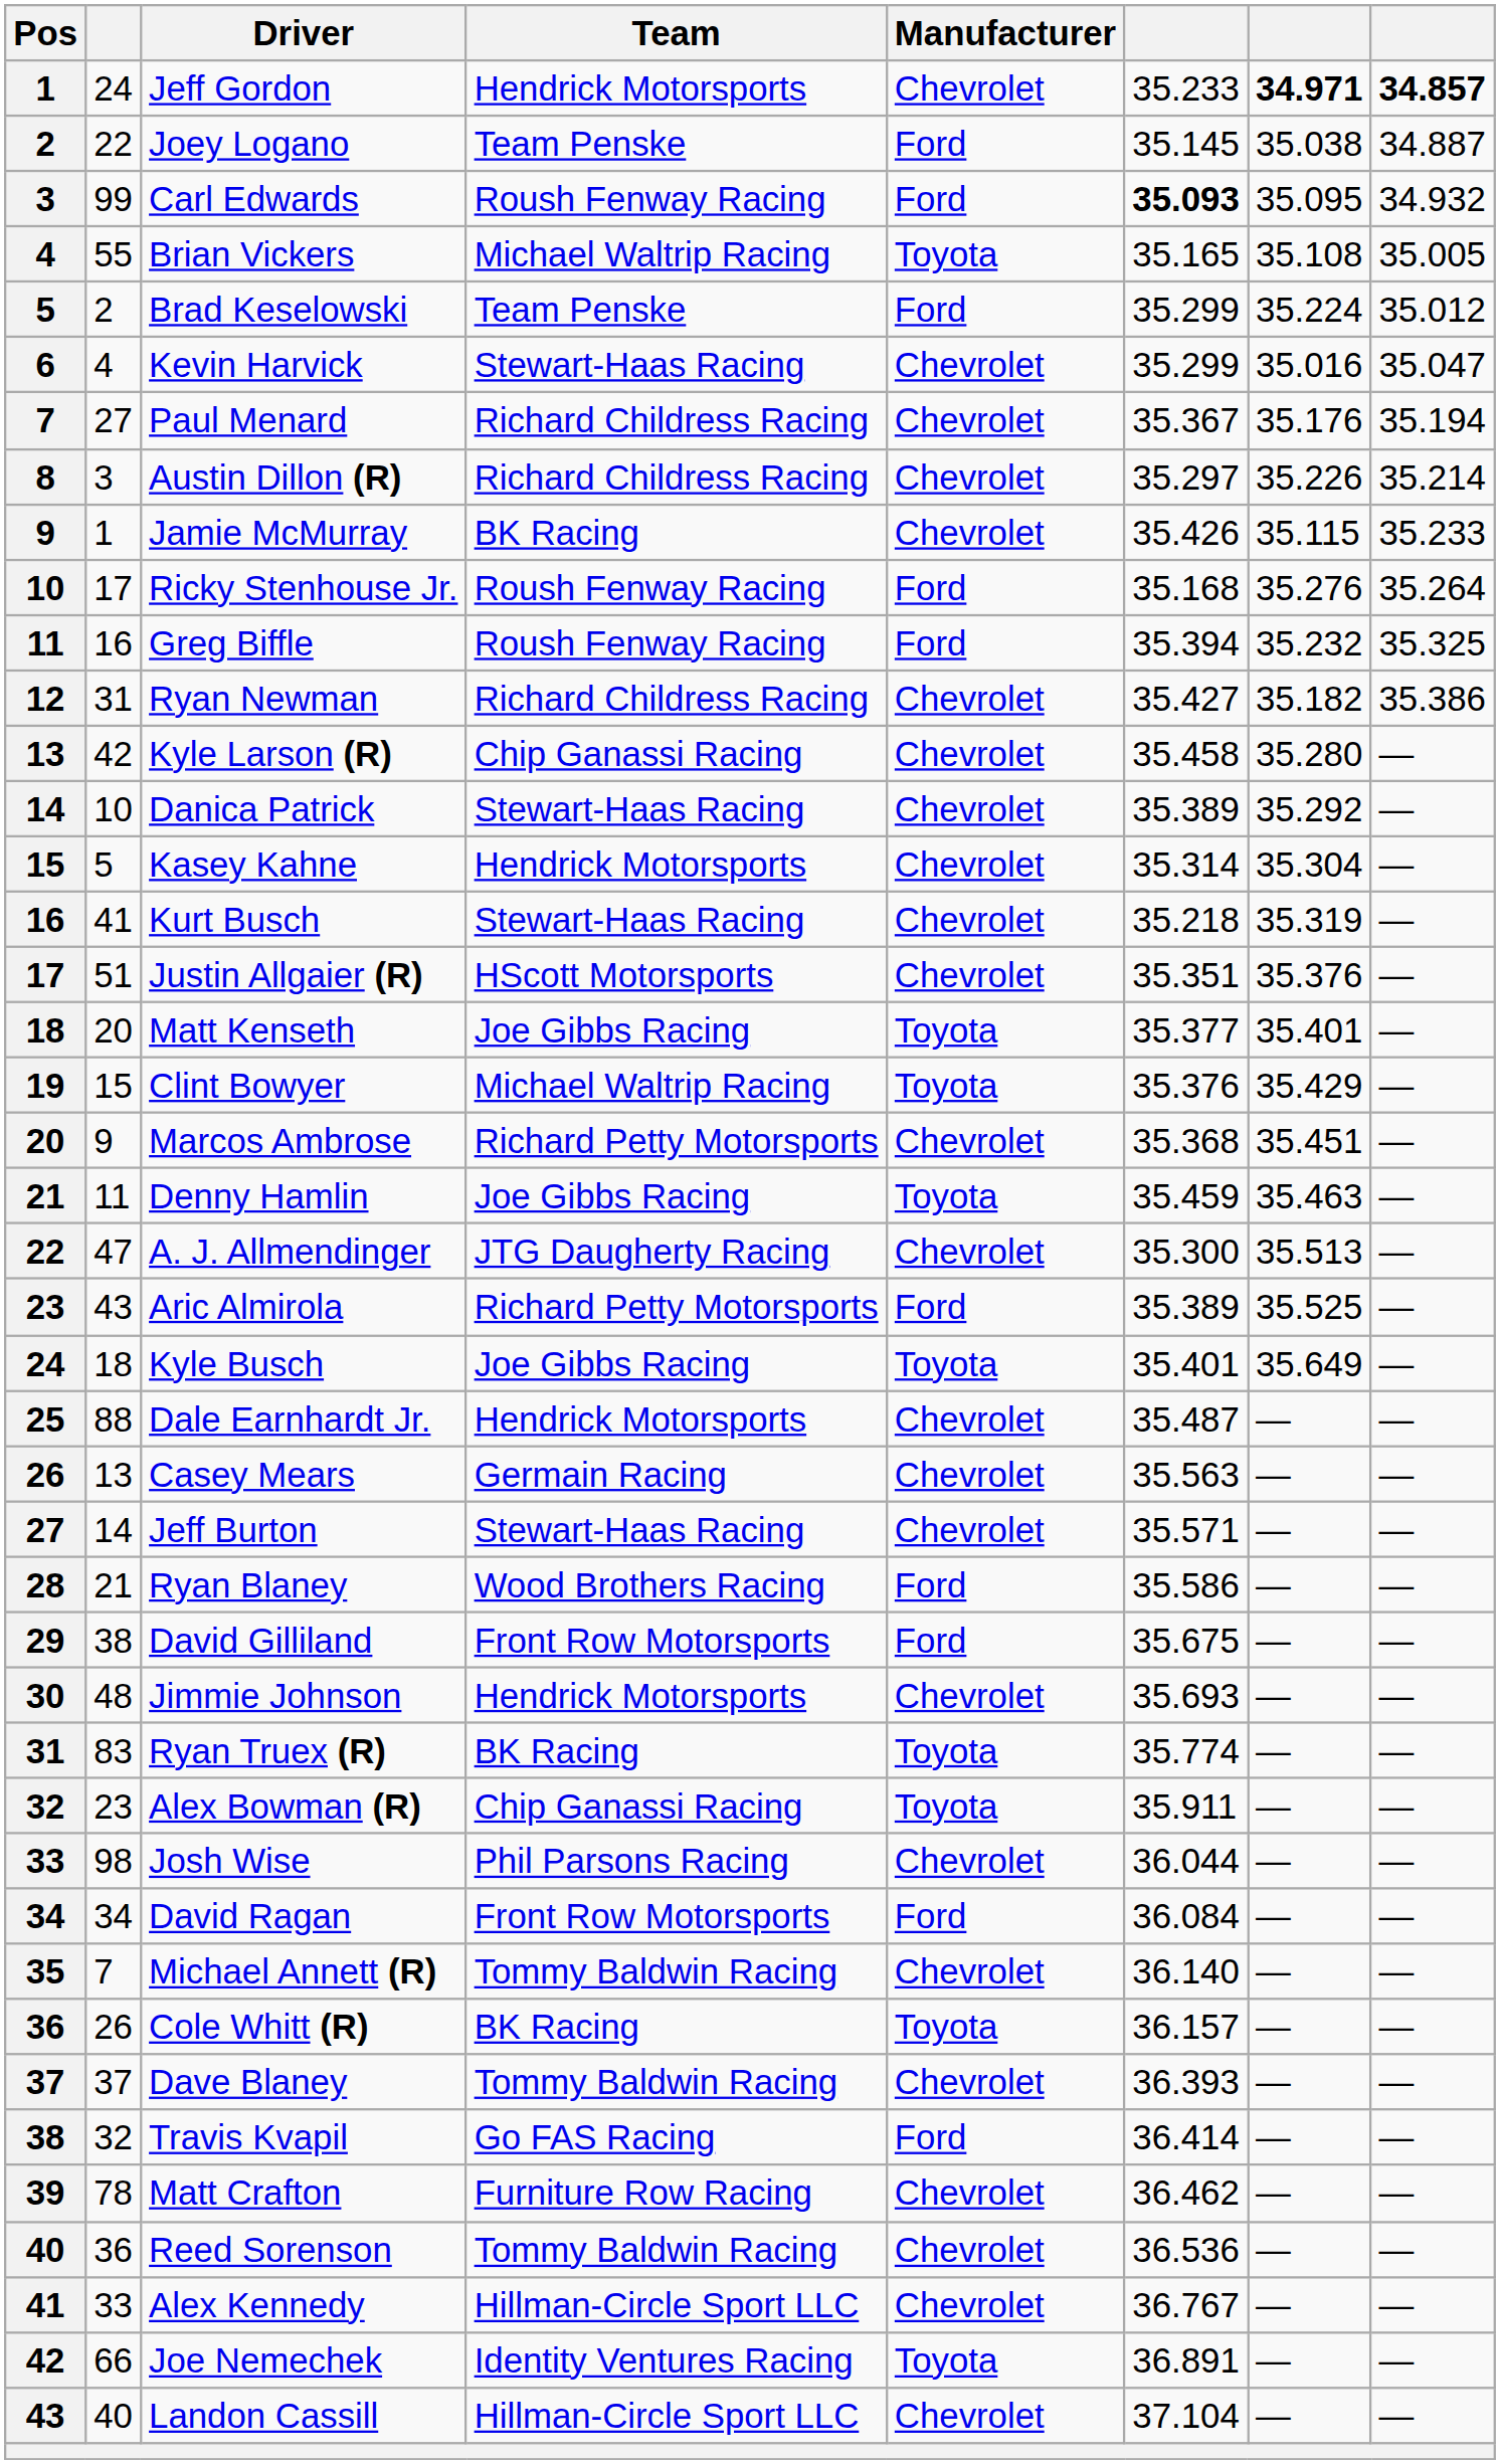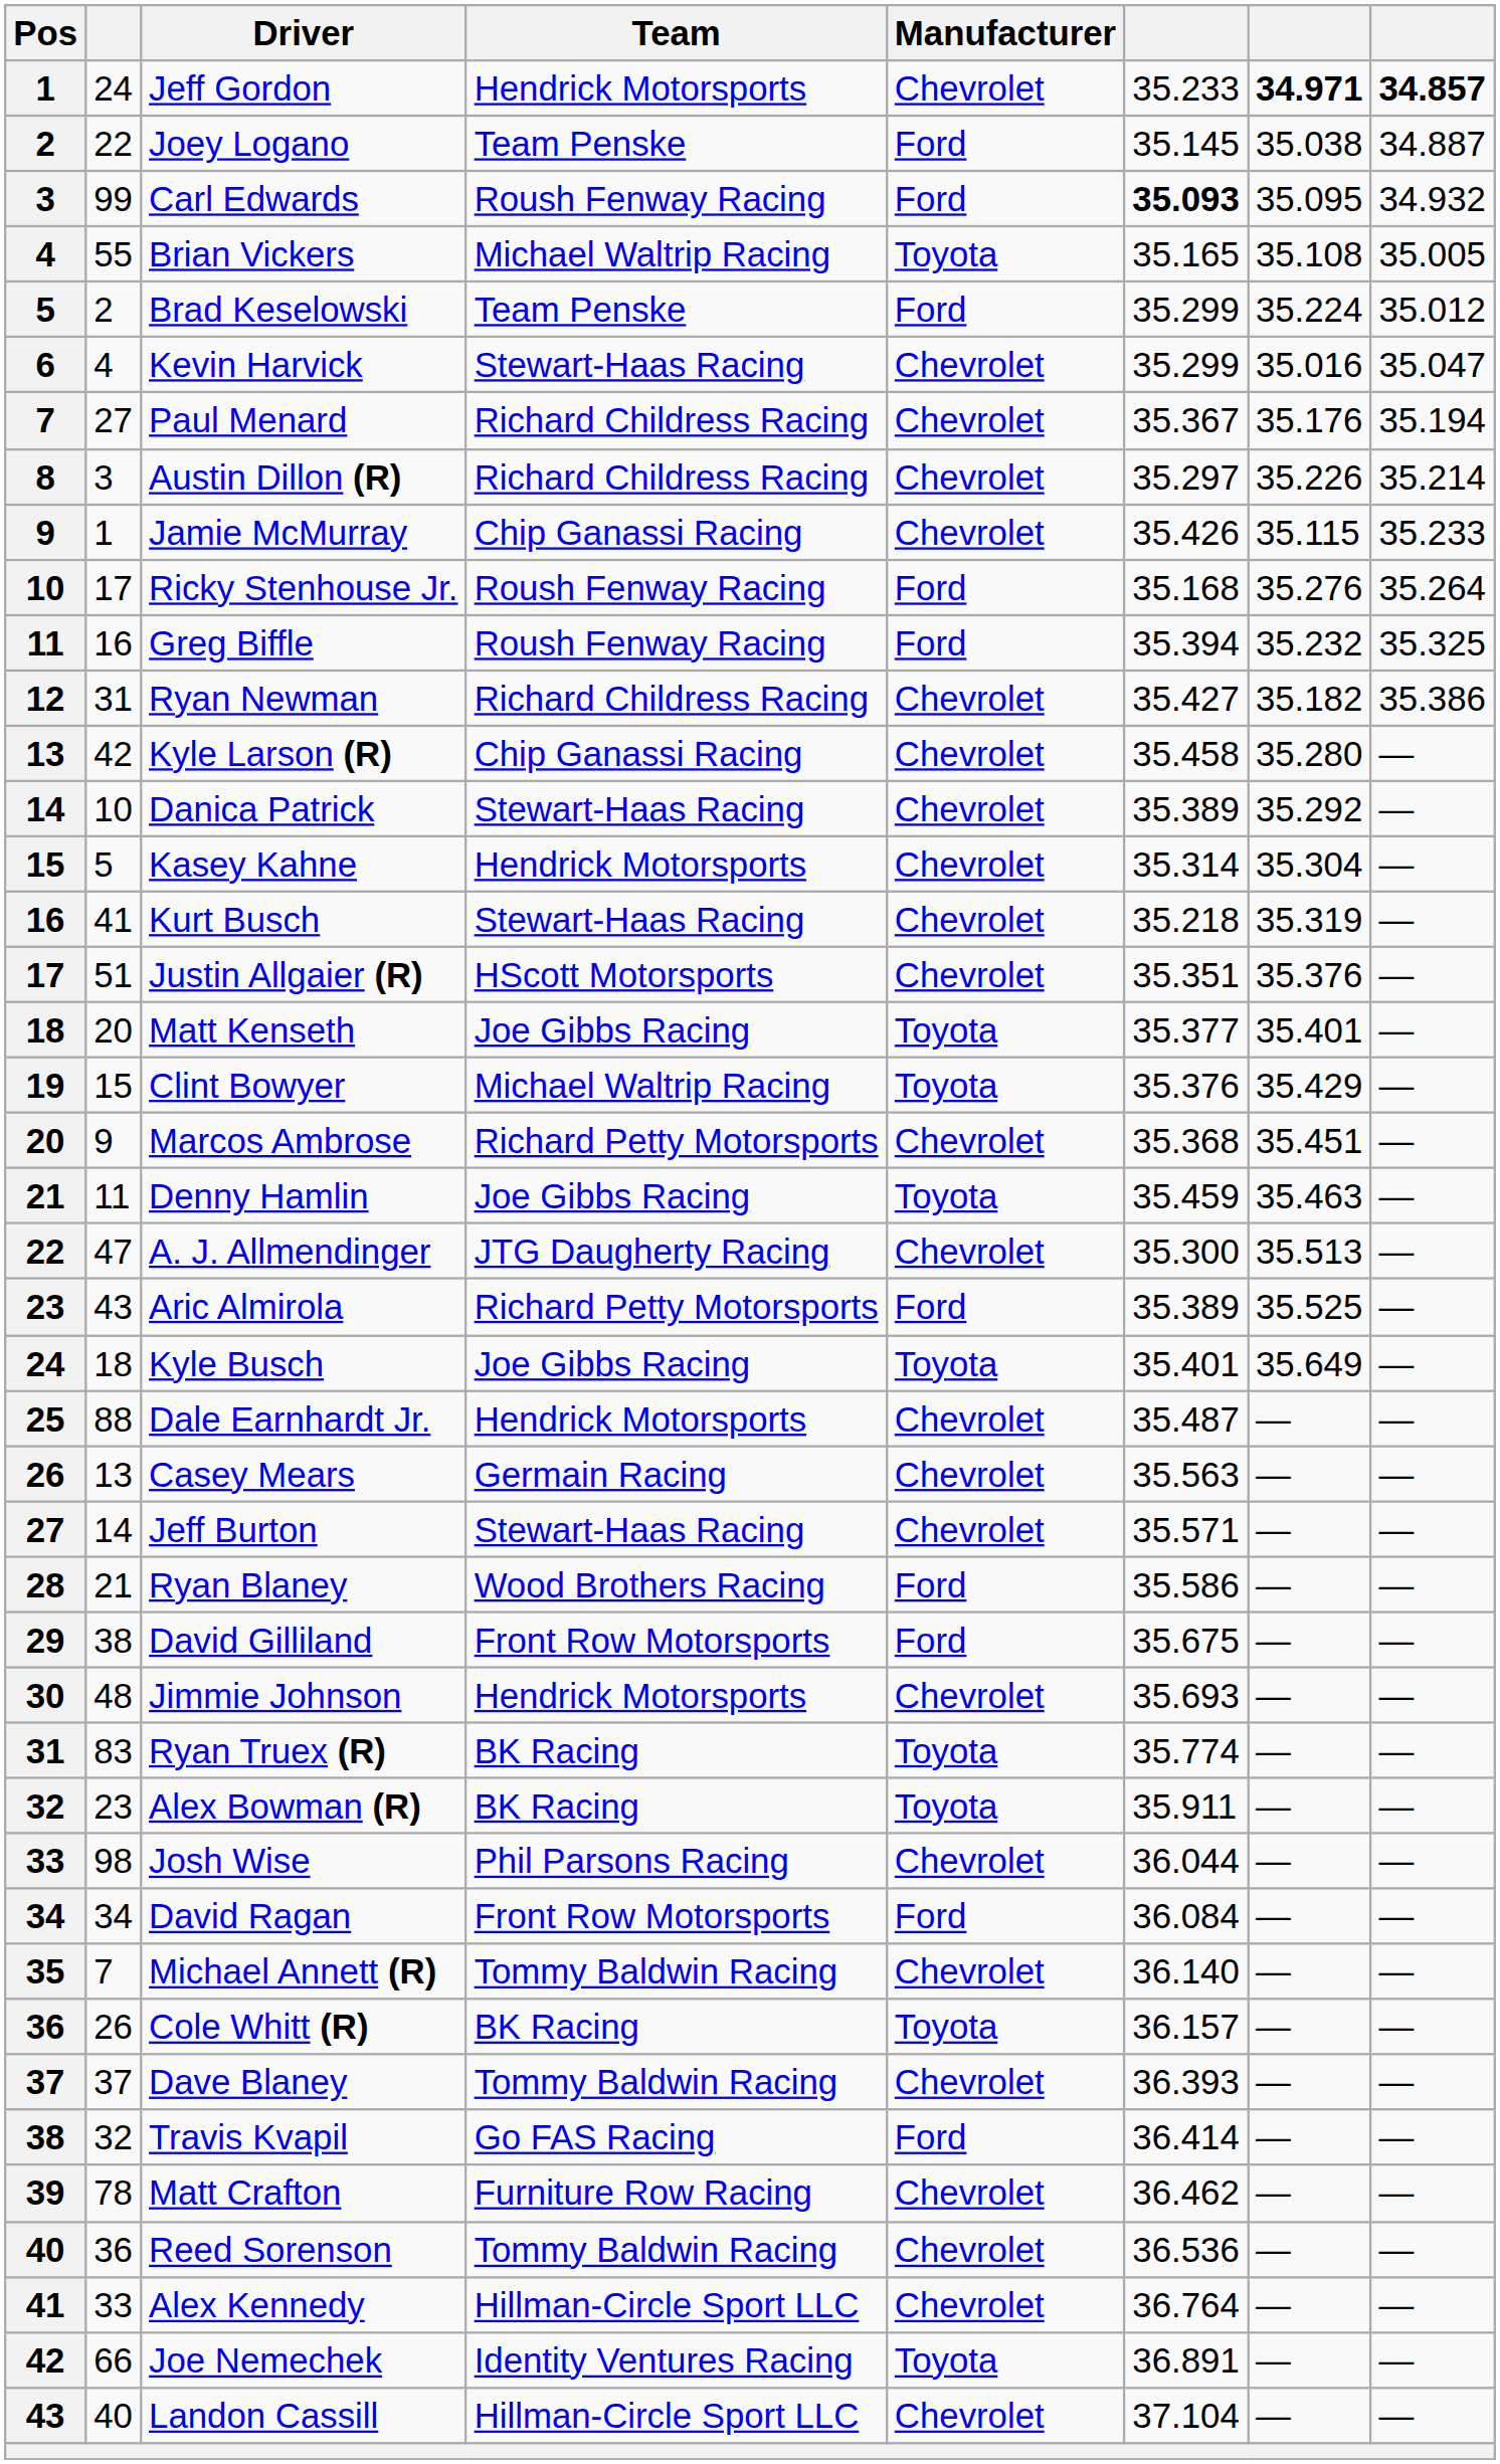Jamie McMurray | Team: BK Racing -> Chip Ganassi Racing
Alex Bowman (R) | Team: Chip Ganassi Racing -> BK Racing
Alex Kennedy | column 6: 36.767 -> 36.764
